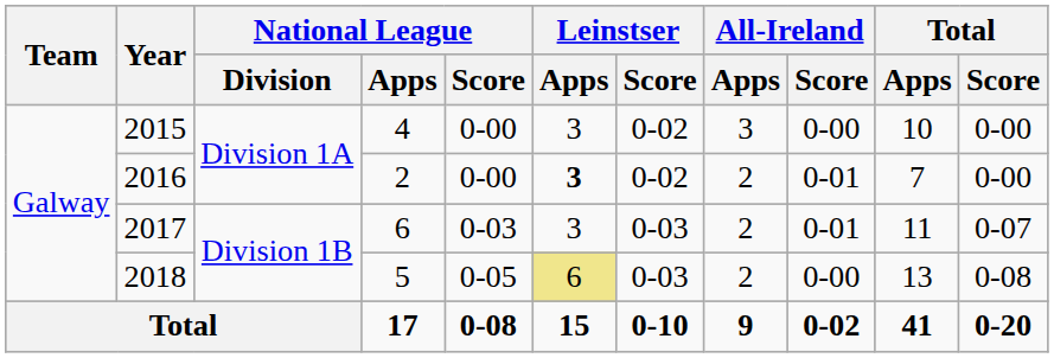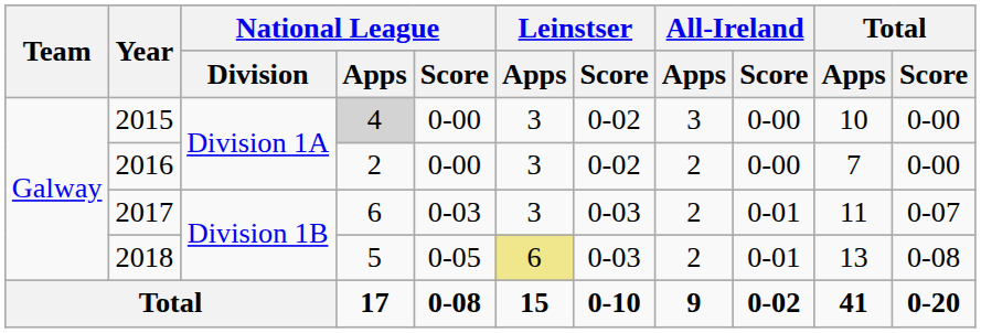2015 | National League / Apps: no background -> lightgrey background
2016 | Leinstser / Apps: bold -> normal
2016 | All-Ireland / Score: 0-01 -> 0-00
2018 | All-Ireland / Score: 0-00 -> 0-01
